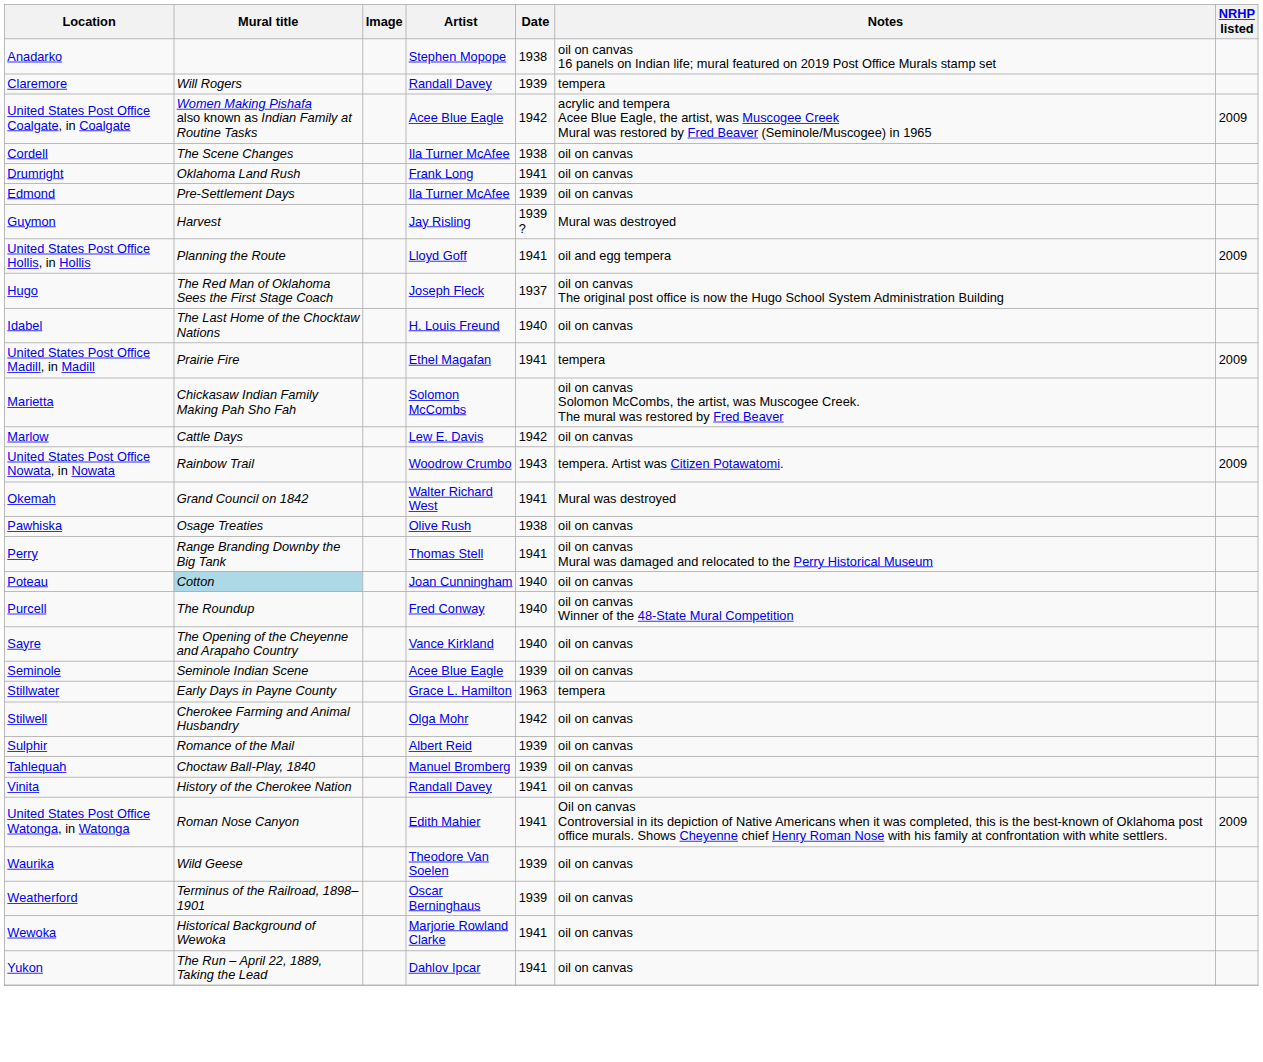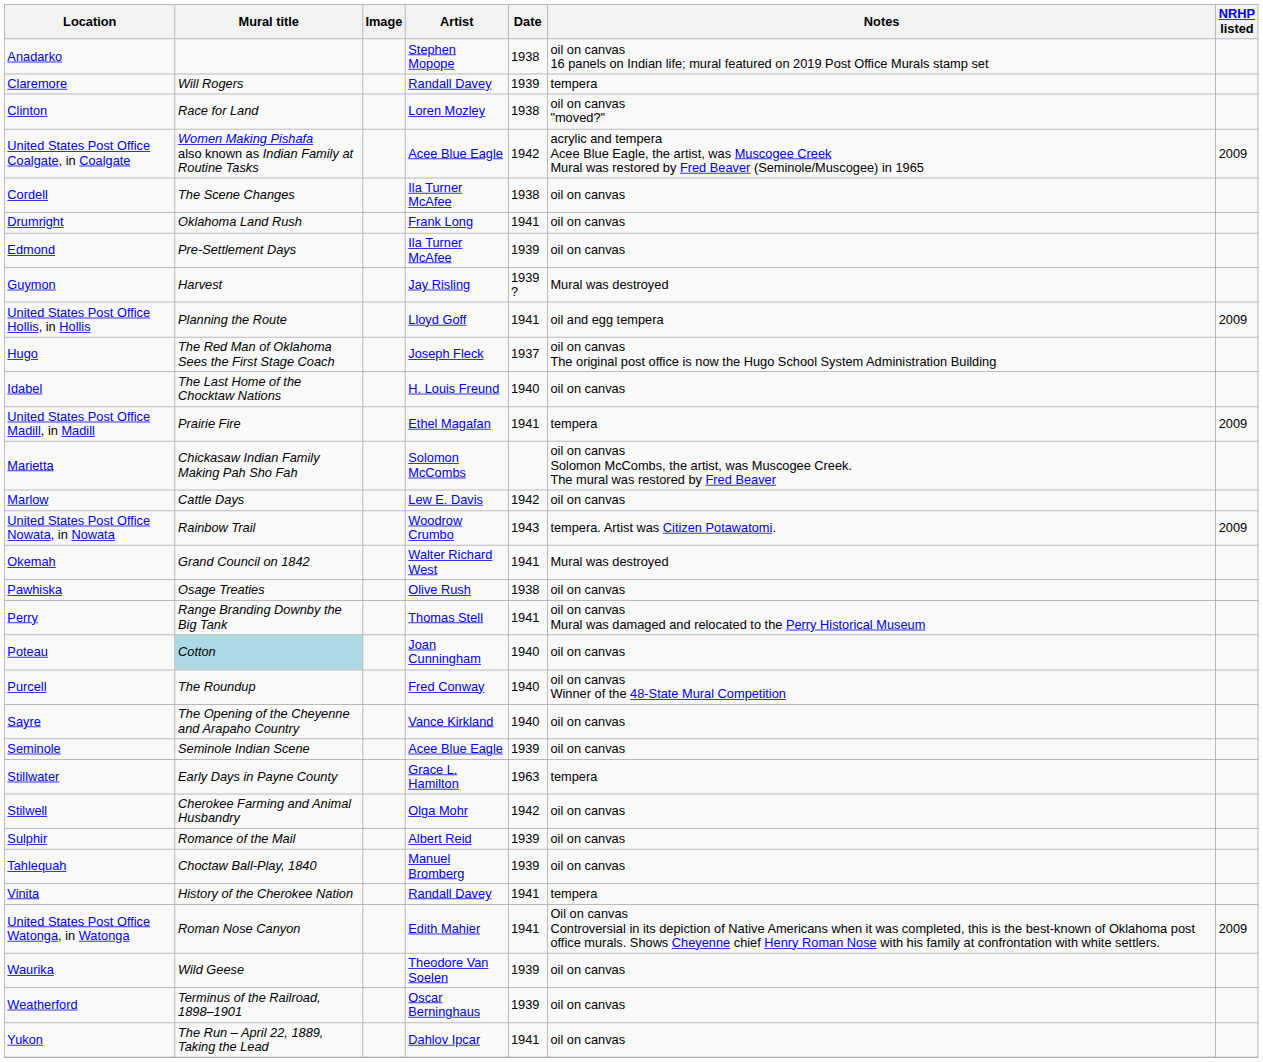+ row: Clinton | Race for Land | Loren Mozley | 1938 | oil on canvas "moved?"
Vinita | Notes: oil on canvas -> tempera
- row: Wewoka | Historical Background of Wewoka | Marjorie Rowland Clarke | 1941 | oil on canvas
